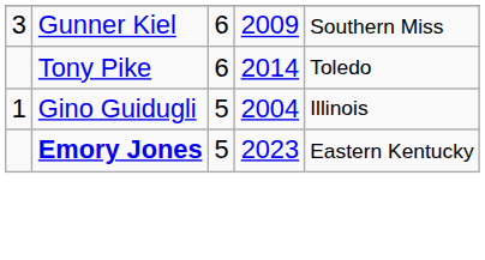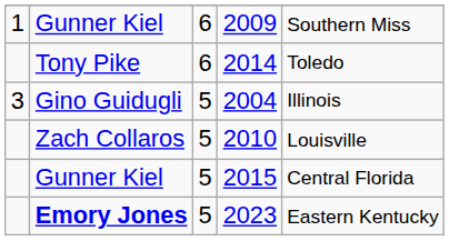2009 | column 1: 3 -> 1
2004 | column 1: 1 -> 3
+ row: Zach Collaros | 5 | 2010 | Louisville
+ row: Gunner Kiel | 5 | 2015 | Central Florida
